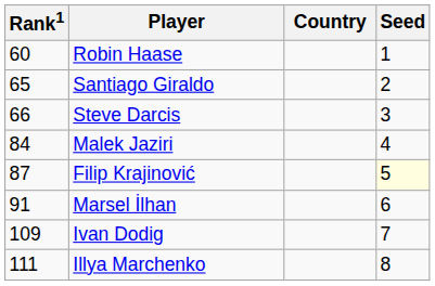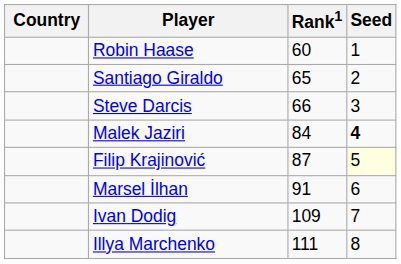columns swapped: Country <-> Rank1
Malek Jaziri | Seed: normal -> bold
